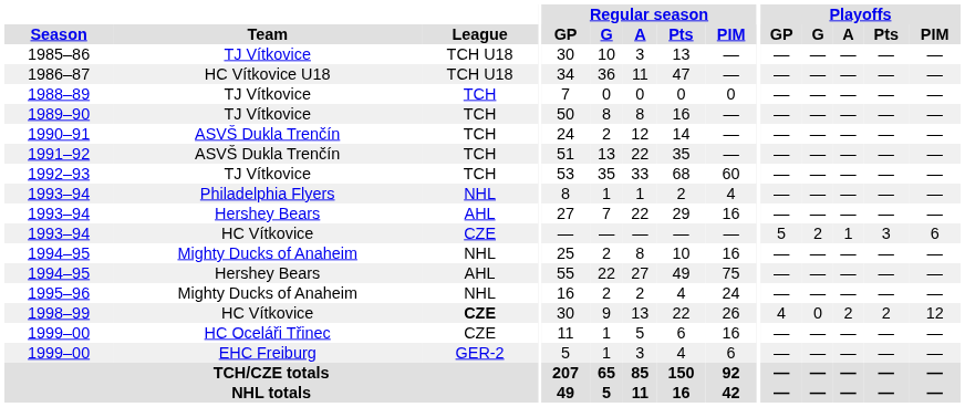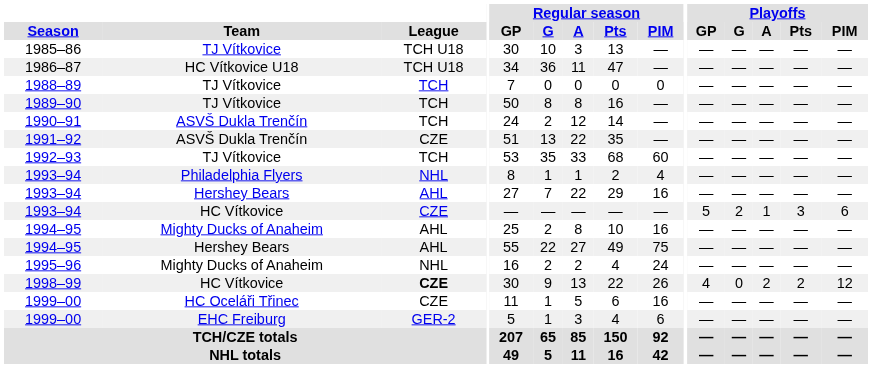1991–92 | League: TCH -> CZE
1994–95 / Mighty Ducks of Anaheim | League: NHL -> AHL
